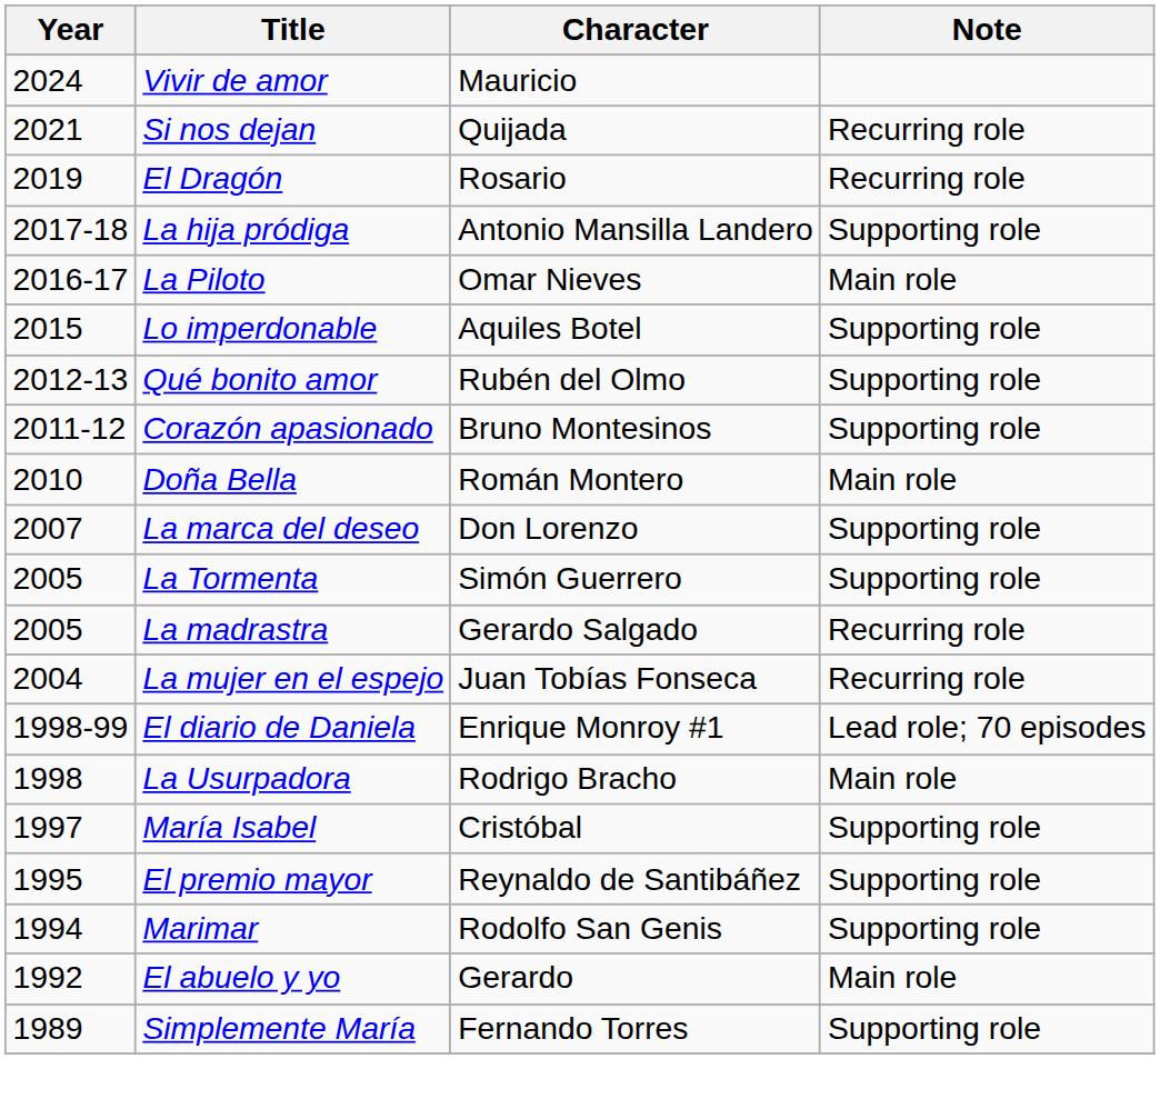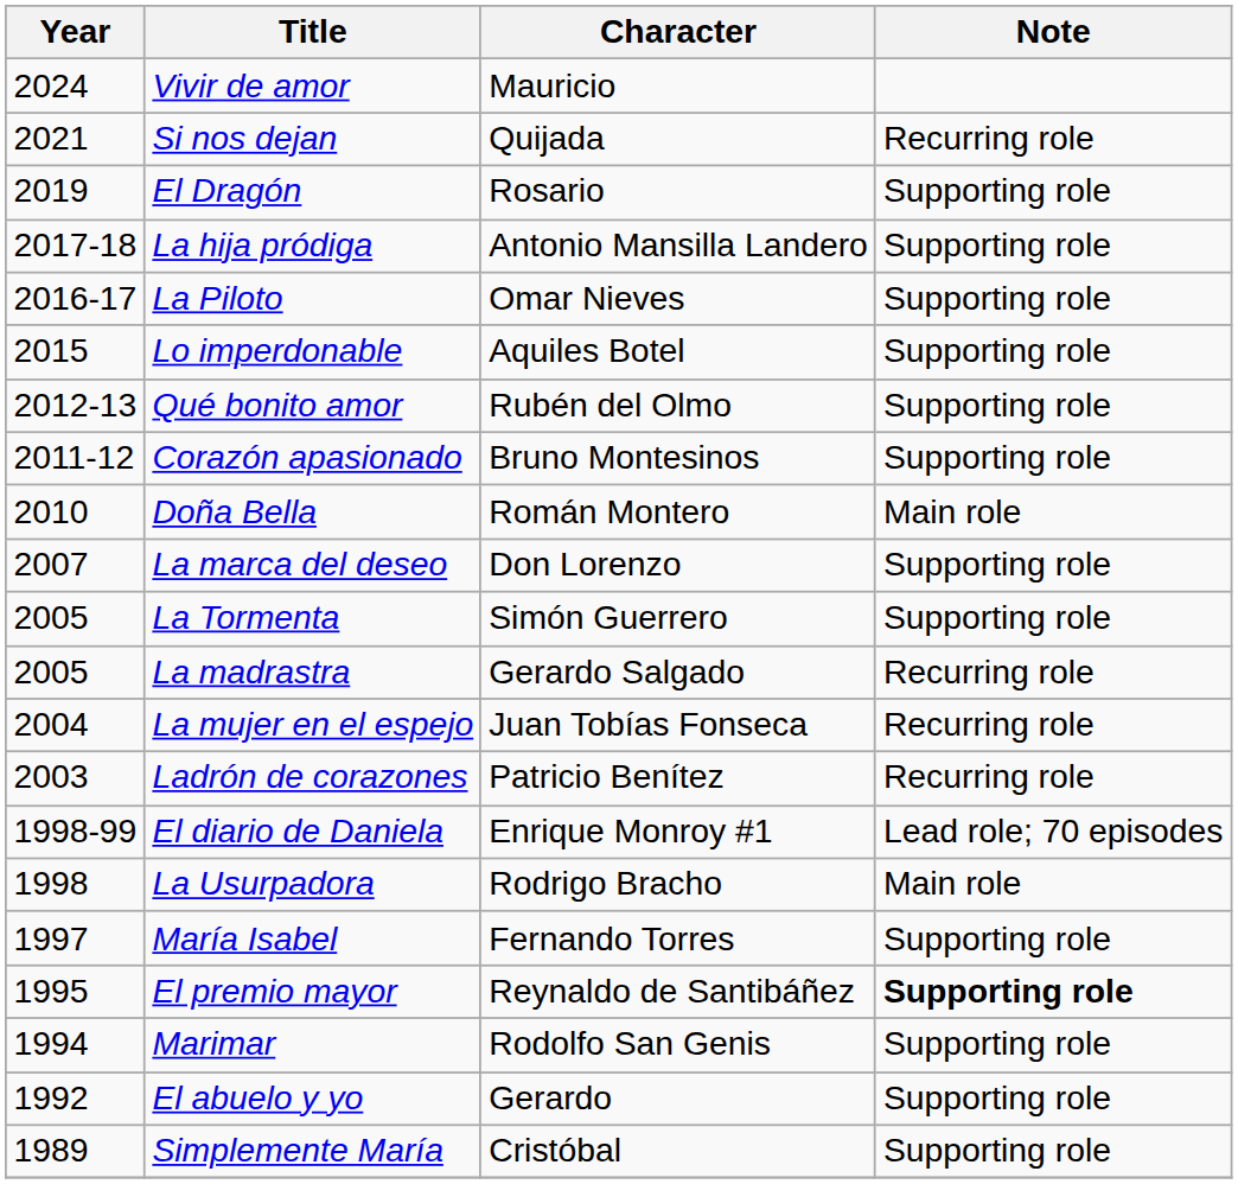El Dragón | Note: Recurring role -> Supporting role
La Piloto | Note: Main role -> Supporting role
+ row: 2003 | Ladrón de corazones | Patricio Benítez | Recurring role
María Isabel | Character: Cristóbal -> Fernando Torres
El premio mayor | Note: normal -> bold
El abuelo y yo | Note: Main role -> Supporting role
Simplemente María | Character: Fernando Torres -> Cristóbal
